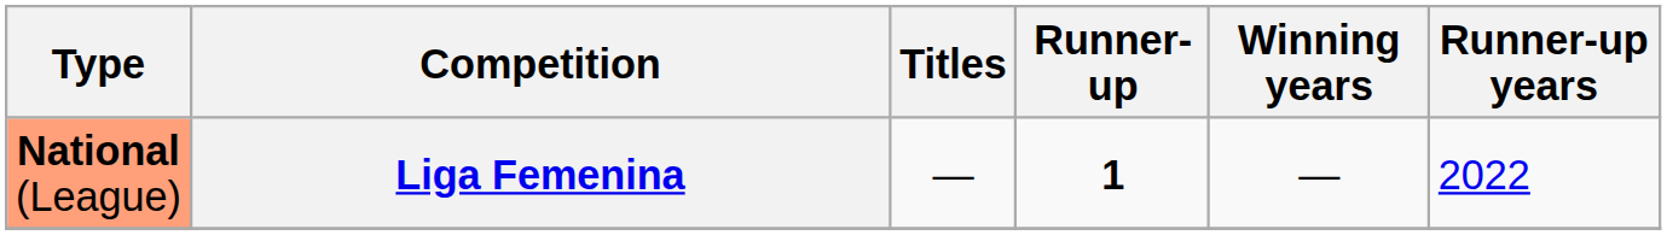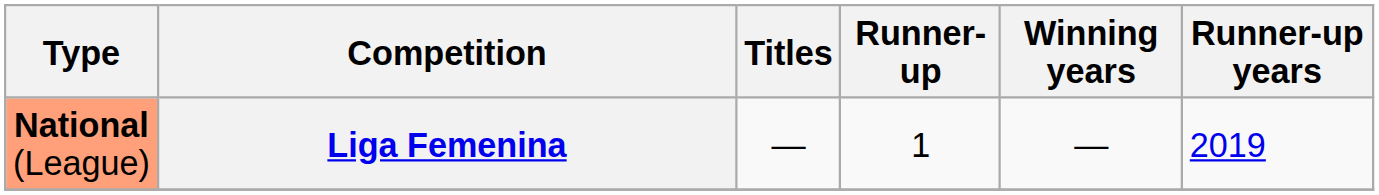Liga Femenina | Runner-up: bold -> normal
Liga Femenina | Runner-up years: 2022 -> 2019
